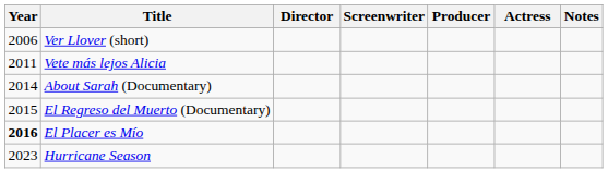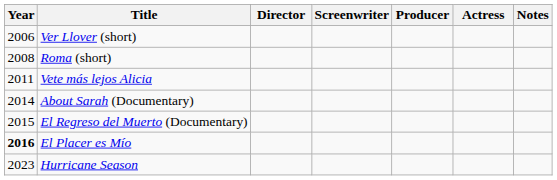+ row: 2008 | Roma (short)
